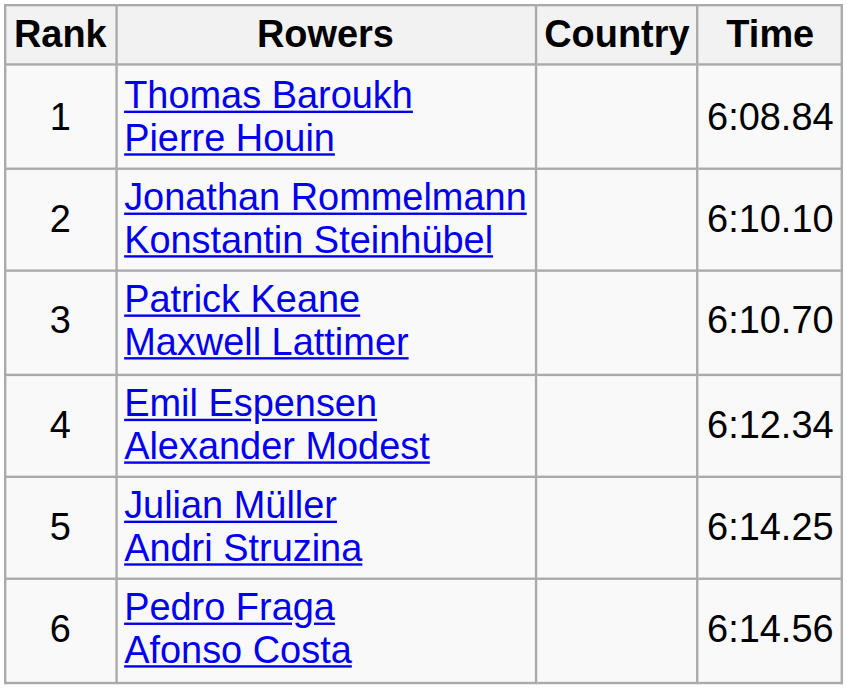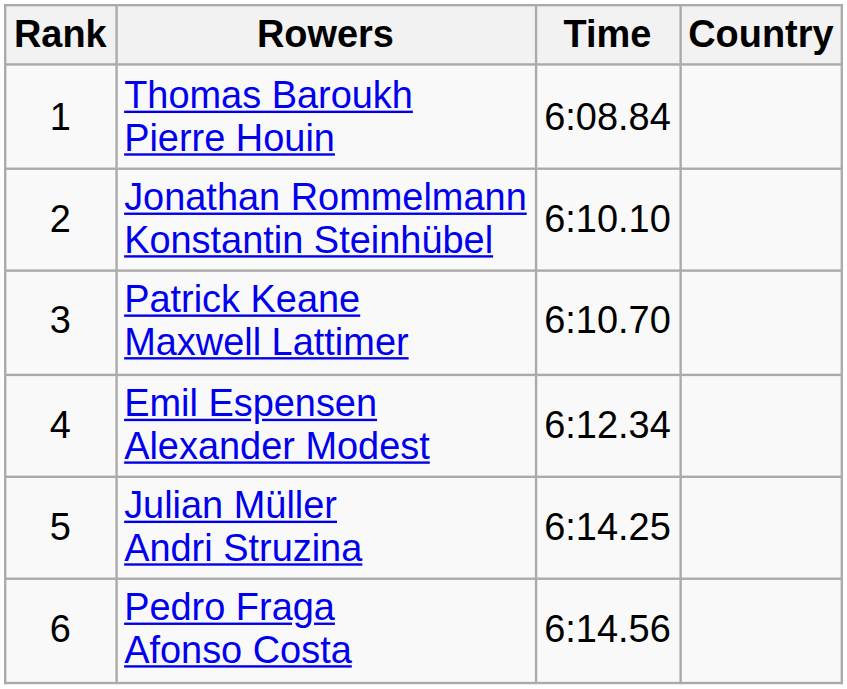columns swapped: Country <-> Time
